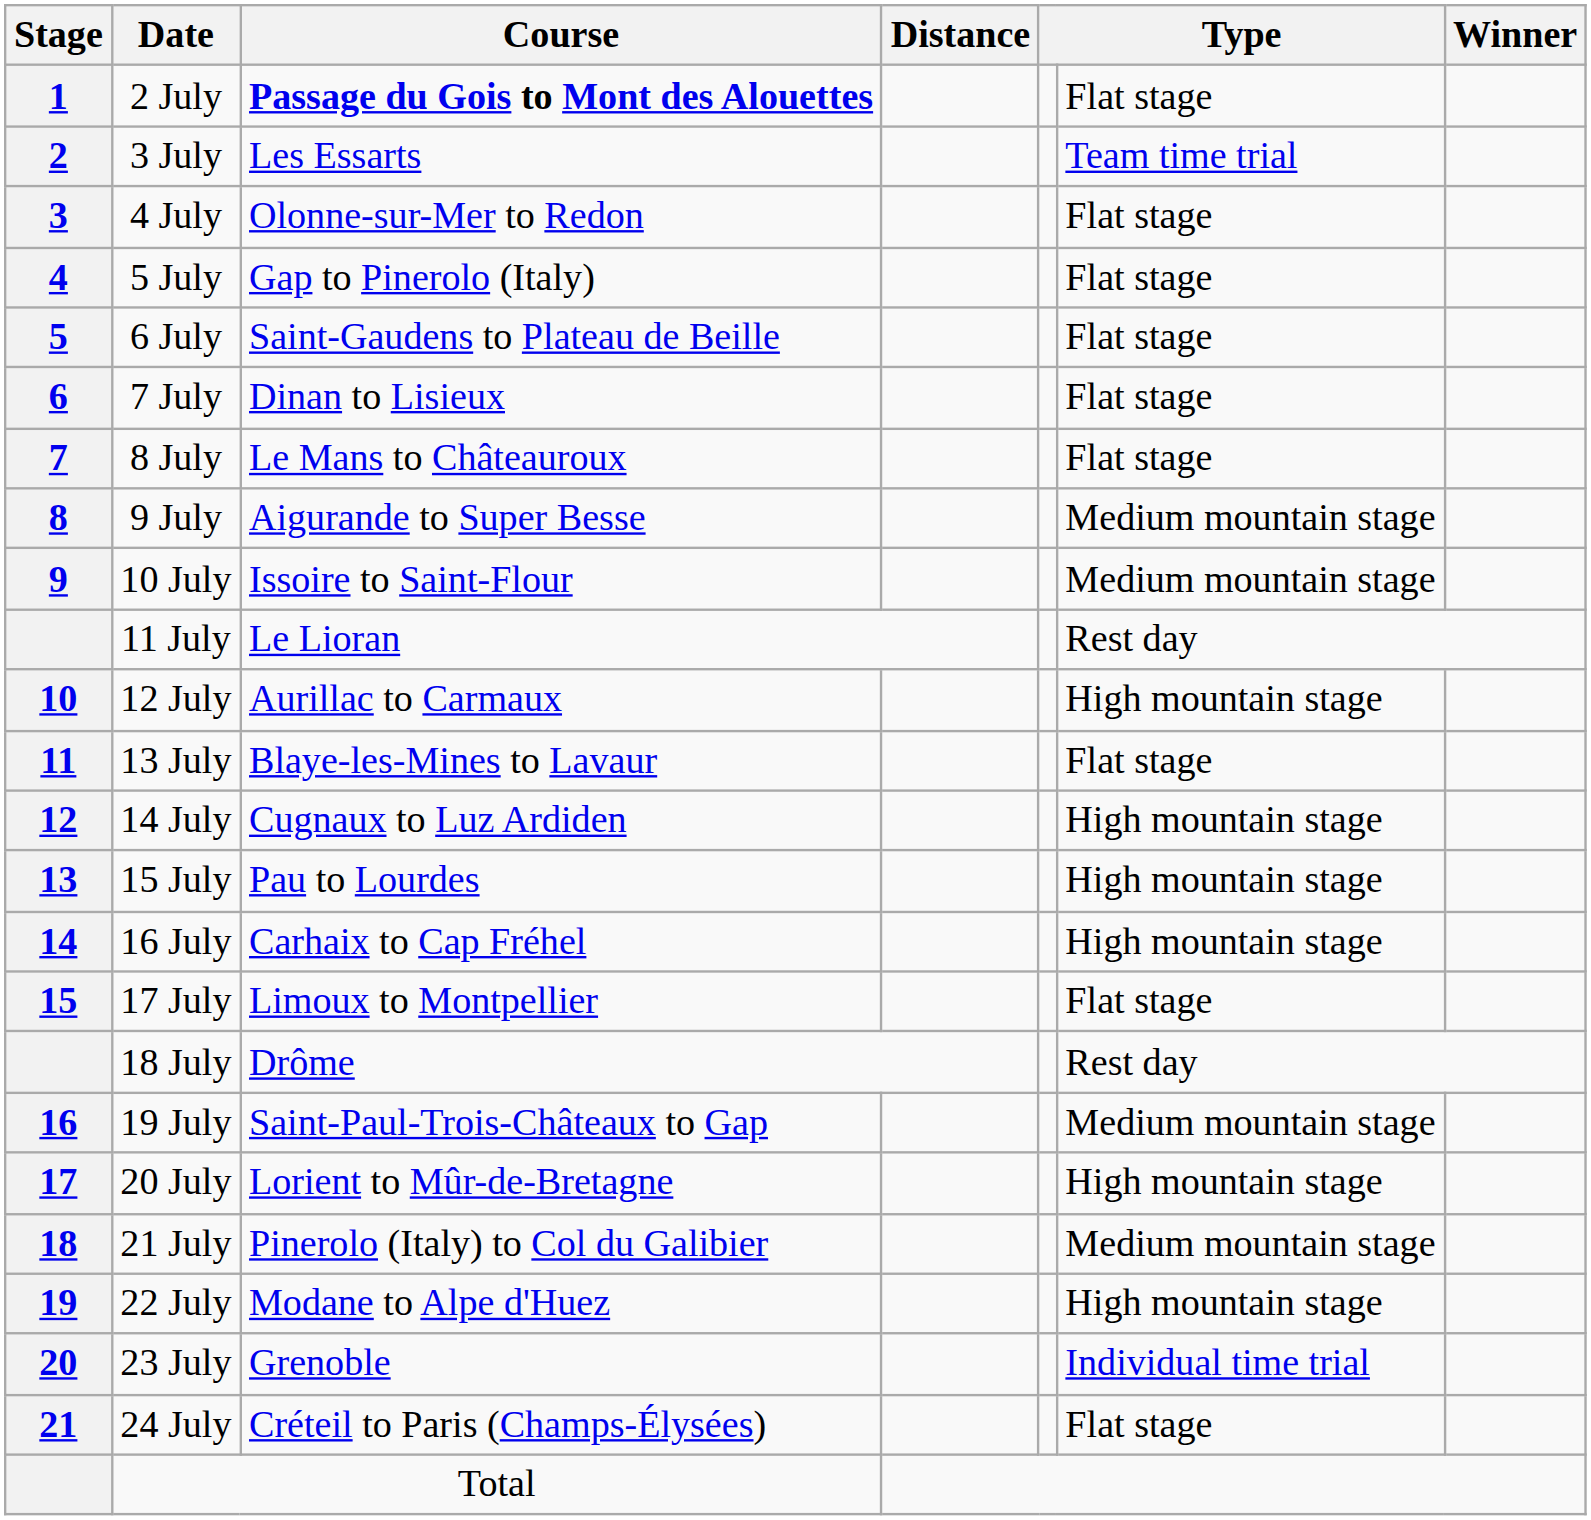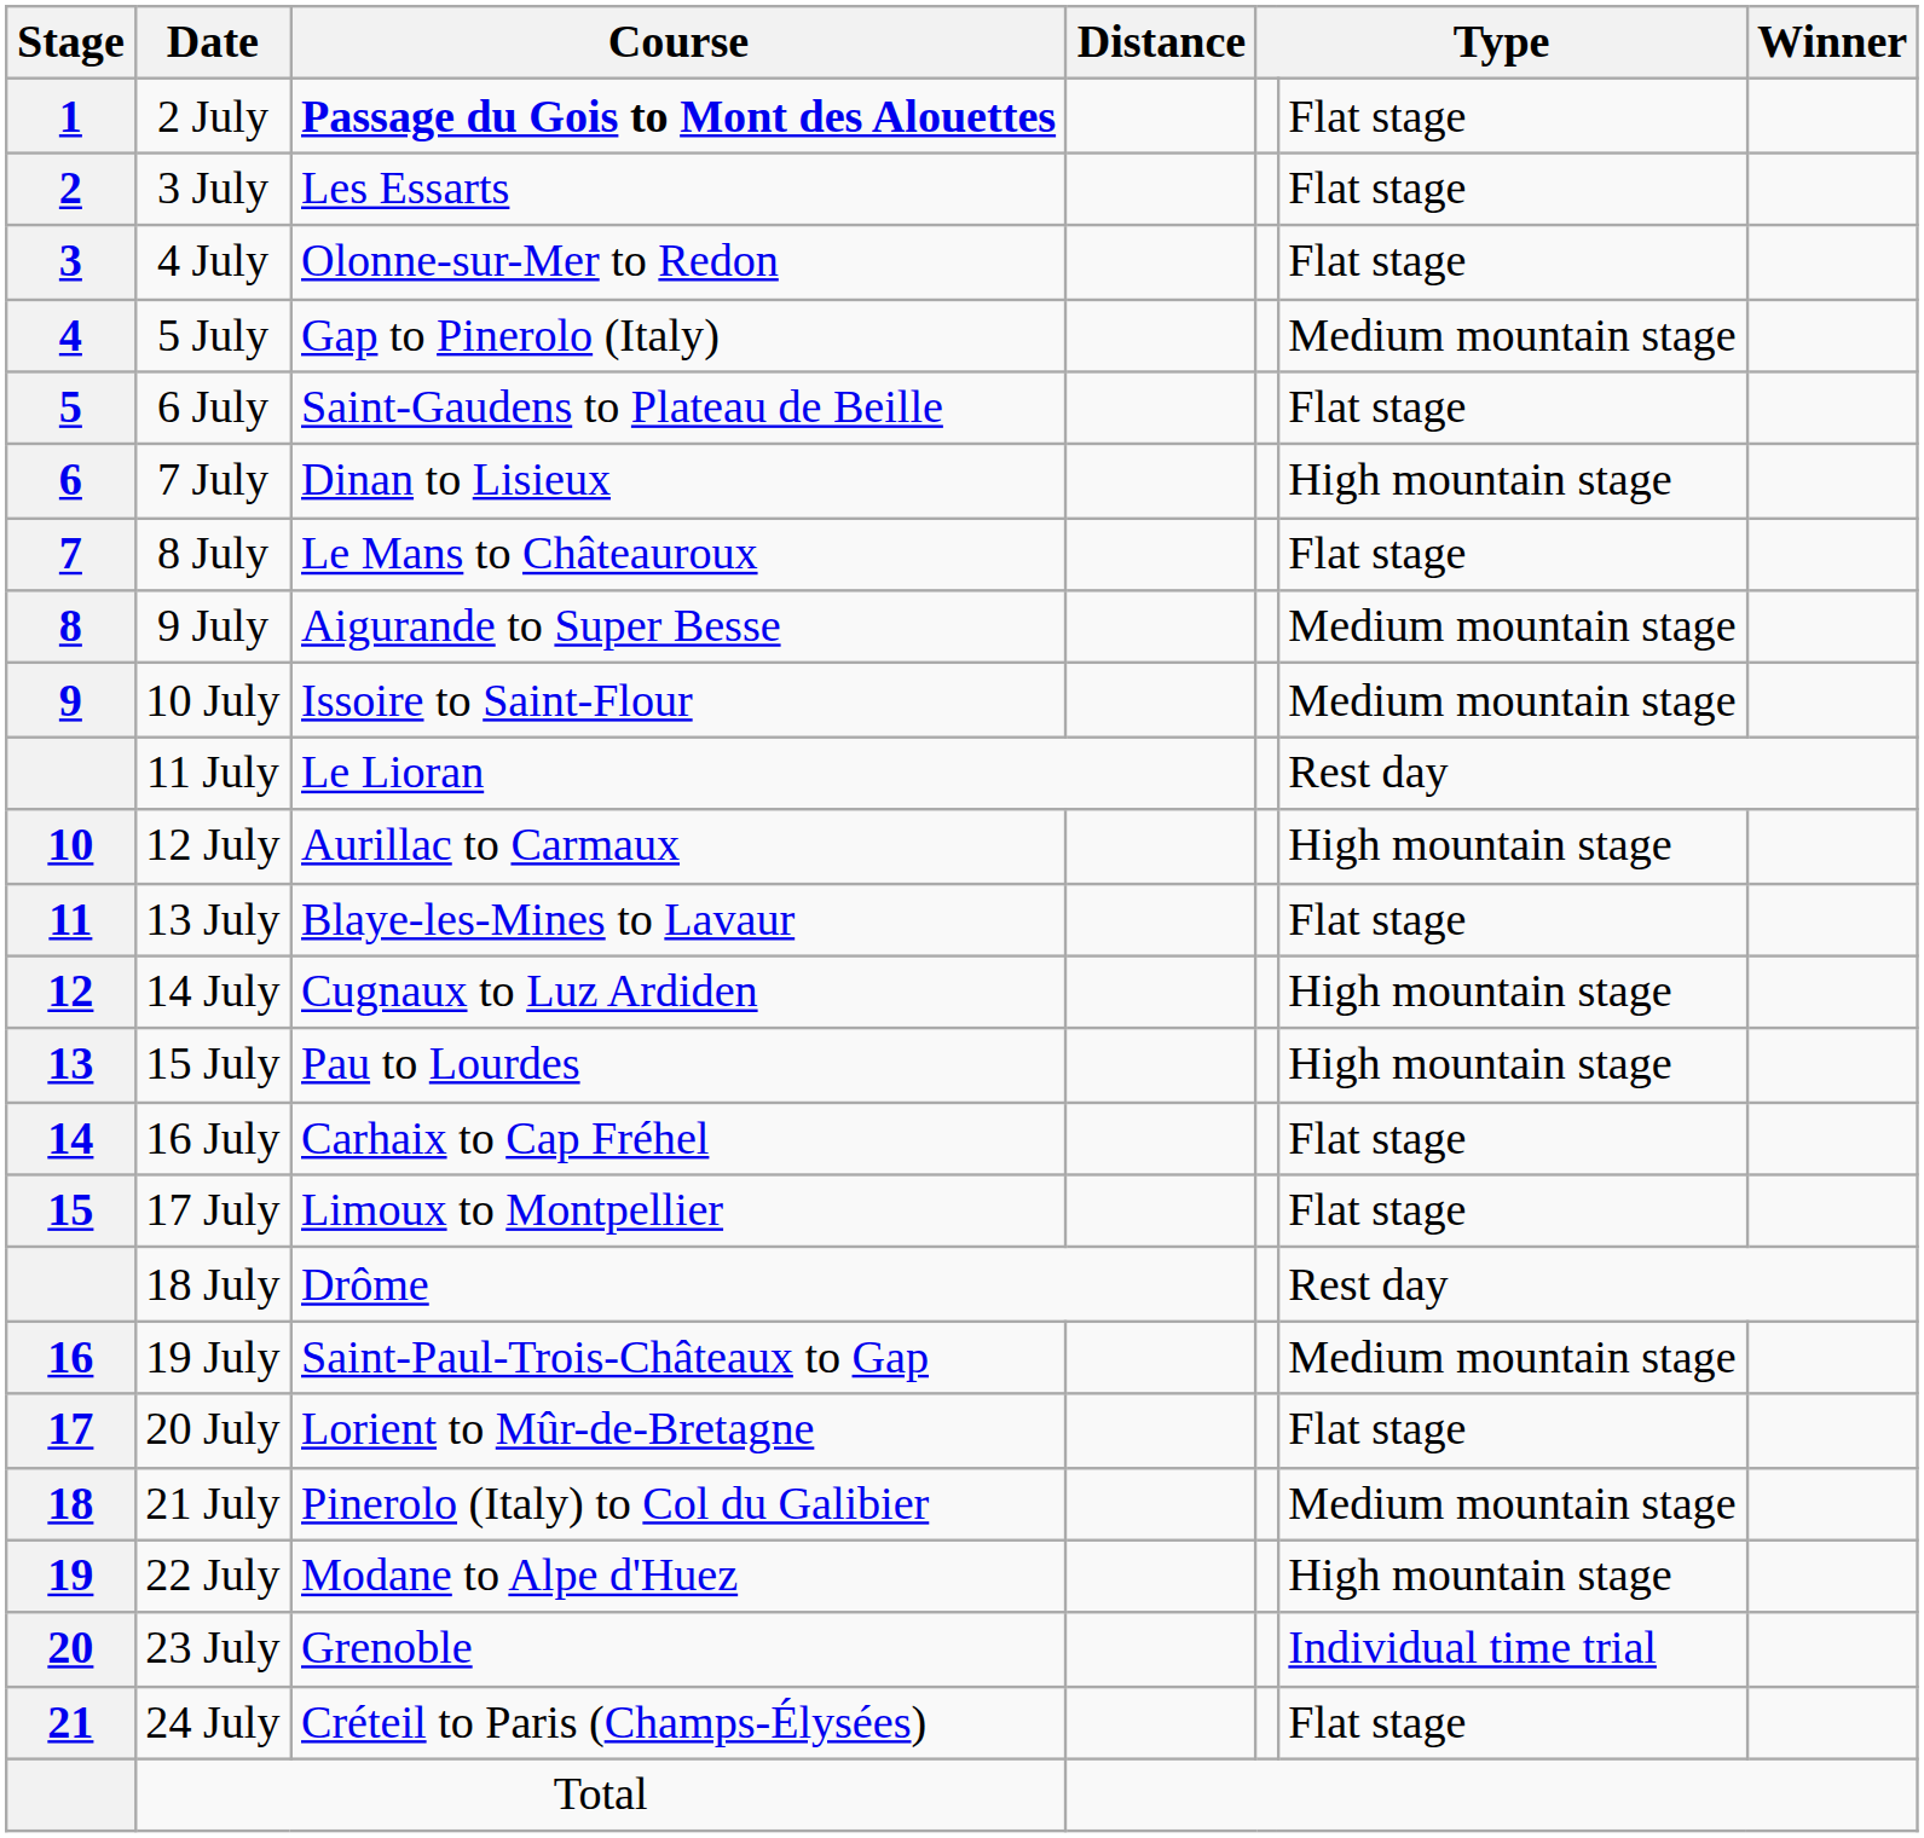3 July | column 6: Team time trial -> Flat stage
5 July | column 6: Flat stage -> Medium mountain stage
7 July | column 6: Flat stage -> High mountain stage
16 July | column 6: High mountain stage -> Flat stage
20 July | column 6: High mountain stage -> Flat stage
